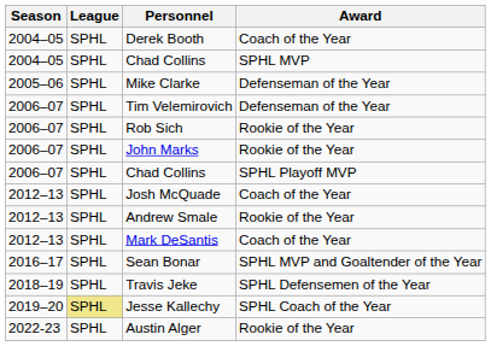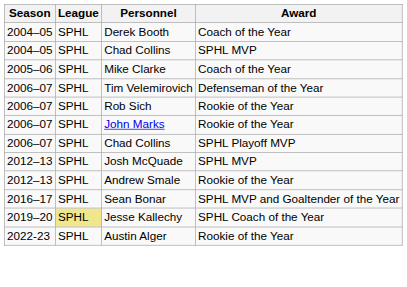Mike Clarke | Award: Defenseman of the Year -> Coach of the Year
Josh McQuade | Award: Coach of the Year -> SPHL MVP
- row: 2012–13 | SPHL | Mark DeSantis | Coach of the Year
- row: 2018–19 | SPHL | Travis Jeke | SPHL Defensemen of the Year
